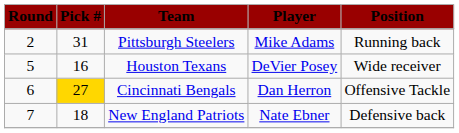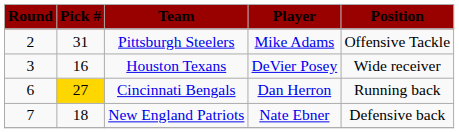Pittsburgh Steelers | Position: Running back -> Offensive Tackle
Houston Texans | Round: 5 -> 3
Cincinnati Bengals | Position: Offensive Tackle -> Running back
